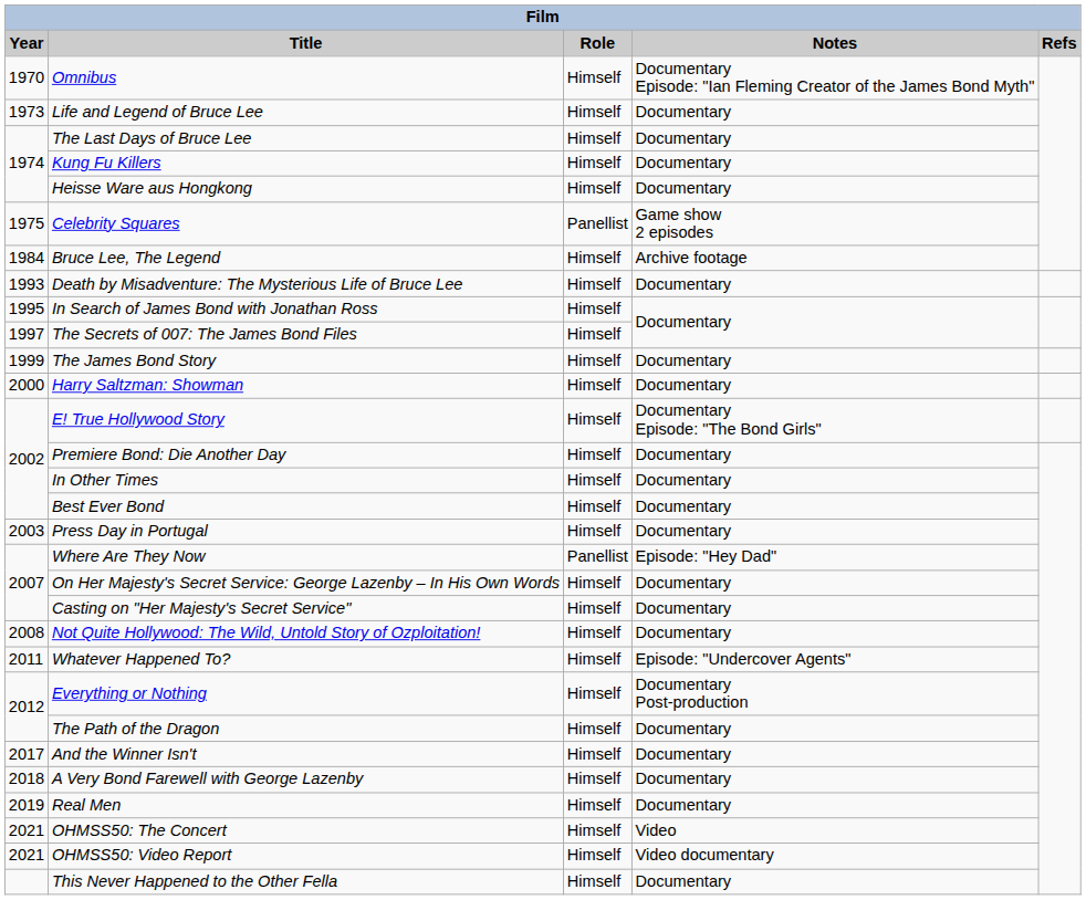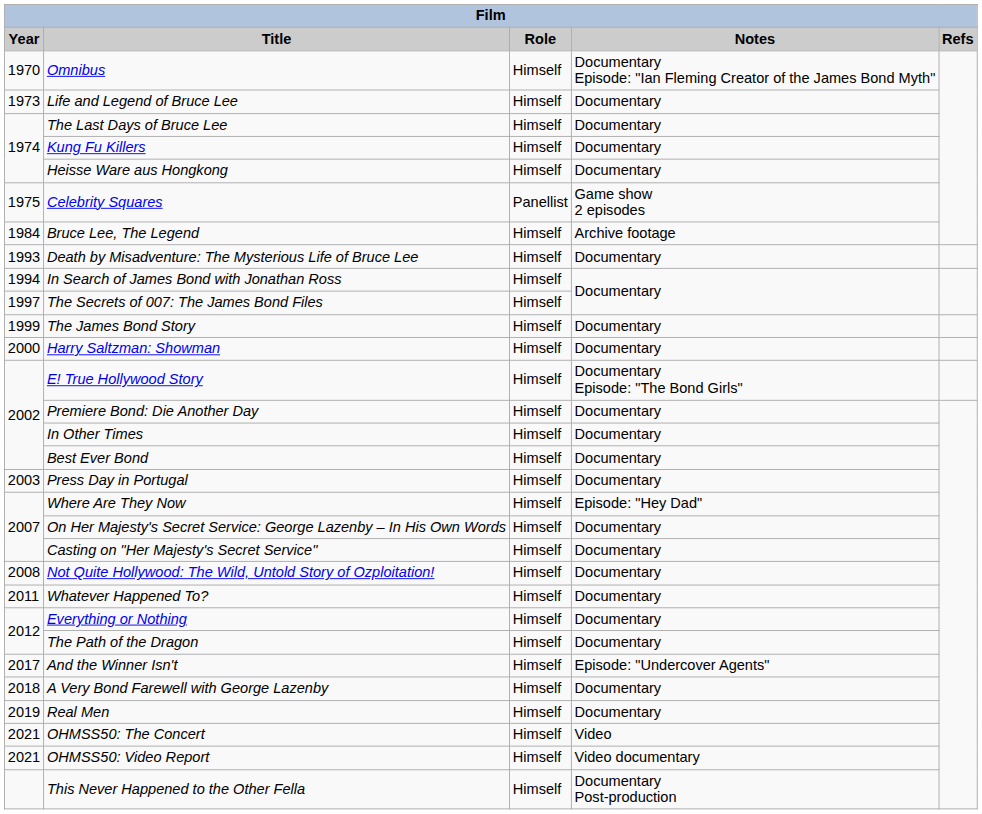In Search of James Bond with Jonathan Ross | Year: 1995 -> 1994
Where Are They Now | Role: Panellist -> Himself
Whatever Happened To? | Notes: Episode: "Undercover Agents" -> Documentary
Everything or Nothing | Notes: Documentary Post-production -> Documentary
And the Winner Isn't | Notes: Documentary -> Episode: "Undercover Agents"
This Never Happened to the Other Fella | Notes: Documentary -> Documentary Post-production
